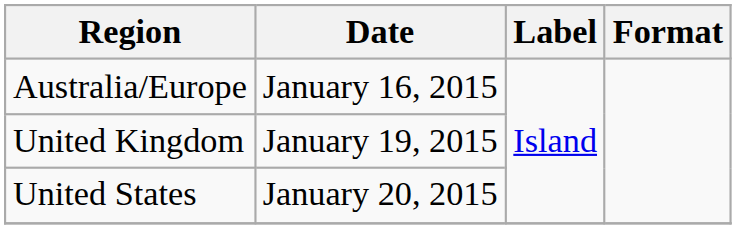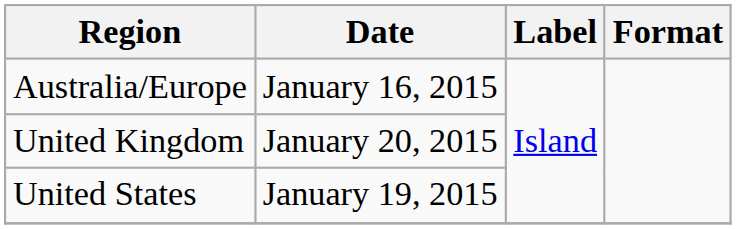United Kingdom | Date: January 19, 2015 -> January 20, 2015
United States | Date: January 20, 2015 -> January 19, 2015
